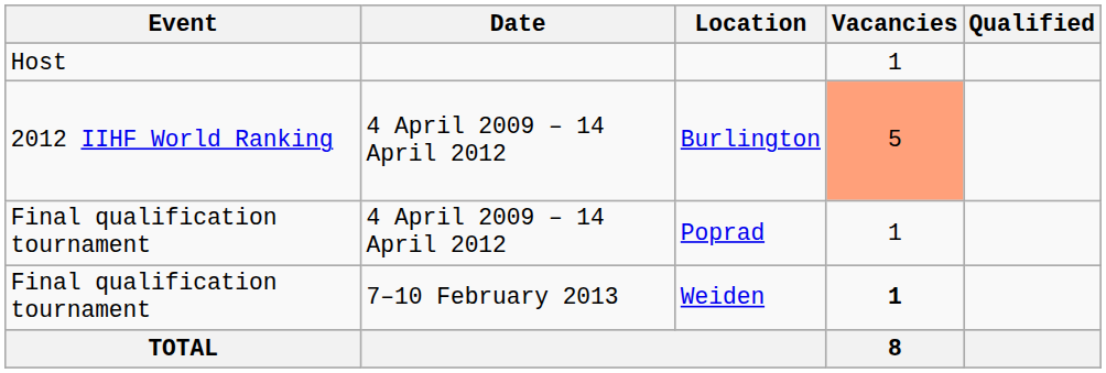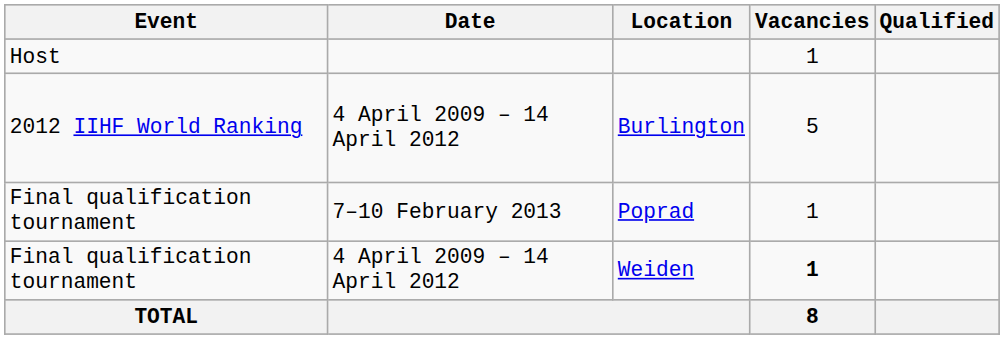Burlington | Vacancies: lightsalmon background -> no background
Poprad | Date: 4 April 2009 – 14 April 2012 -> 7–10 February 2013
Weiden | Date: 7–10 February 2013 -> 4 April 2009 – 14 April 2012
